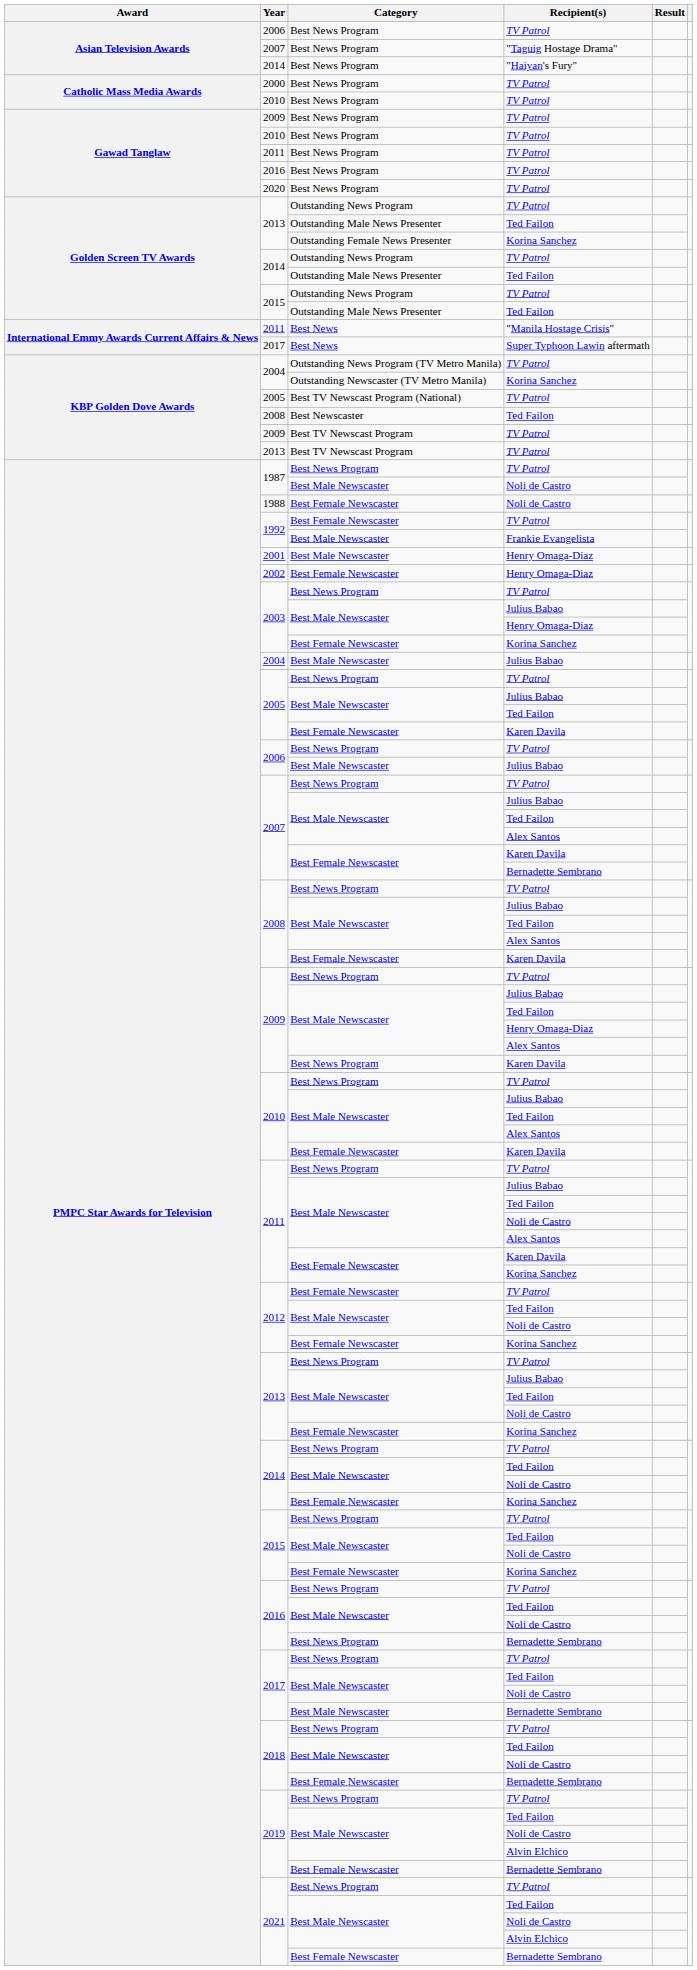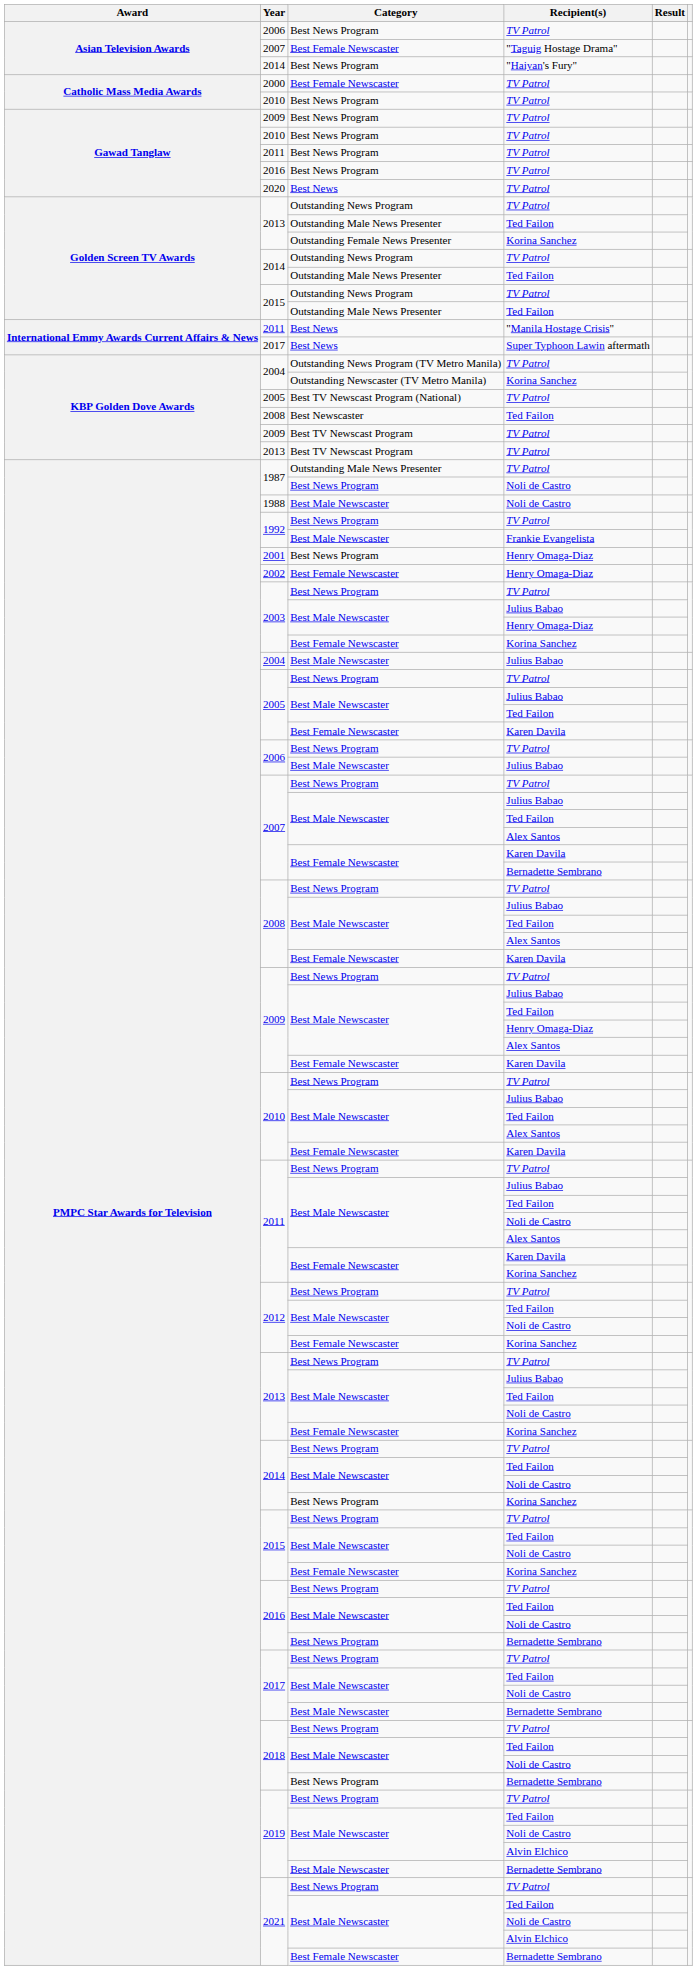2007 / "Taguig Hostage Drama" | Category: Best News Program -> Best Female Newscaster
2000 | Category: Best News Program -> Best Female Newscaster
2020 | Category: Best News Program -> Best News
1987 / TV Patrol | Category: Best News Program -> Outstanding Male News Presenter
1987 / Noli de Castro | Category: Best Male Newscaster -> Best News Program
1988 | Category: Best Female Newscaster -> Best Male Newscaster
1992 / TV Patrol | Category: Best Female Newscaster -> Best News Program
2001 | Category: Best Male Newscaster -> Best News Program
2009 / Karen Davila | Category: Best News Program -> Best Female Newscaster
2012 / TV Patrol | Category: Best Female Newscaster -> Best News Program
2014 / Korina Sanchez | Category: Best Female Newscaster -> Best News Program
2018 / Bernadette Sembrano | Category: Best Female Newscaster -> Best News Program
2019 / Bernadette Sembrano | Category: Best Female Newscaster -> Best Male Newscaster
